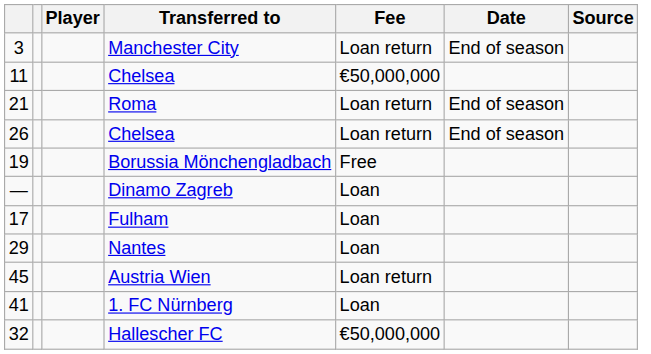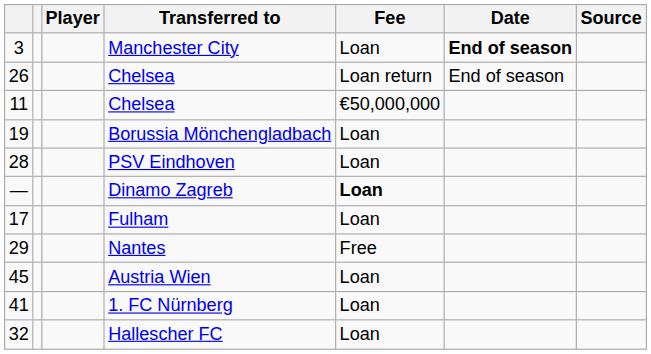Manchester City | Fee: Loan return -> Loan
Manchester City | Date: normal -> bold
rows swapped: 11 / Chelsea <-> 26 / Chelsea
- row: 21 | Roma | Loan return | End of season
Borussia Mönchengladbach | Fee: Free -> Loan
+ row: 28 | PSV Eindhoven | Loan
Dinamo Zagreb | Fee: normal -> bold
Nantes | Fee: Loan -> Free
Austria Wien | Fee: Loan return -> Loan
Hallescher FC | Fee: €50,000,000 -> Loan
